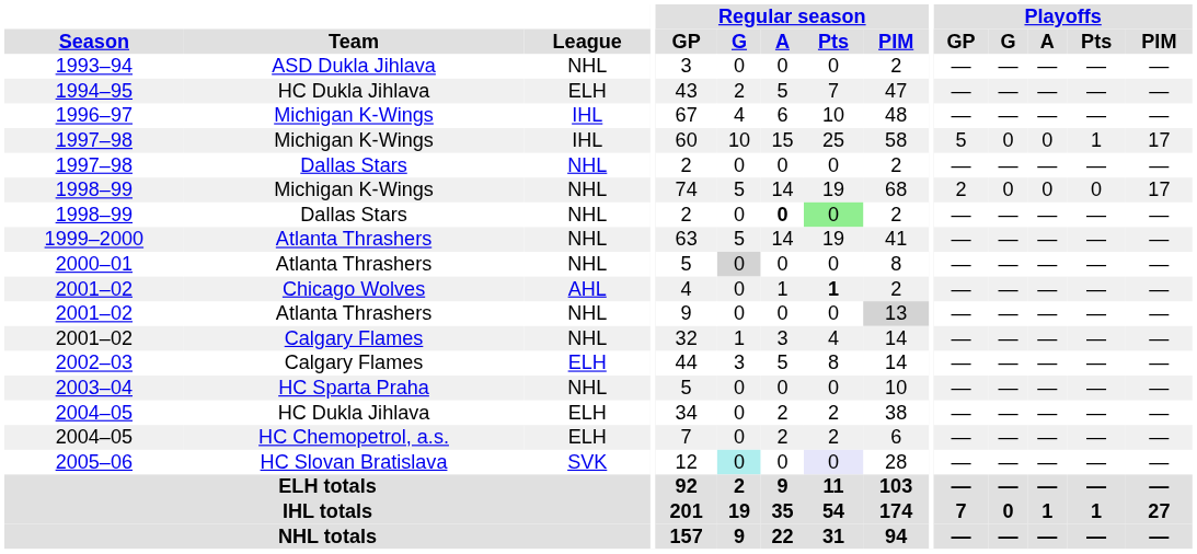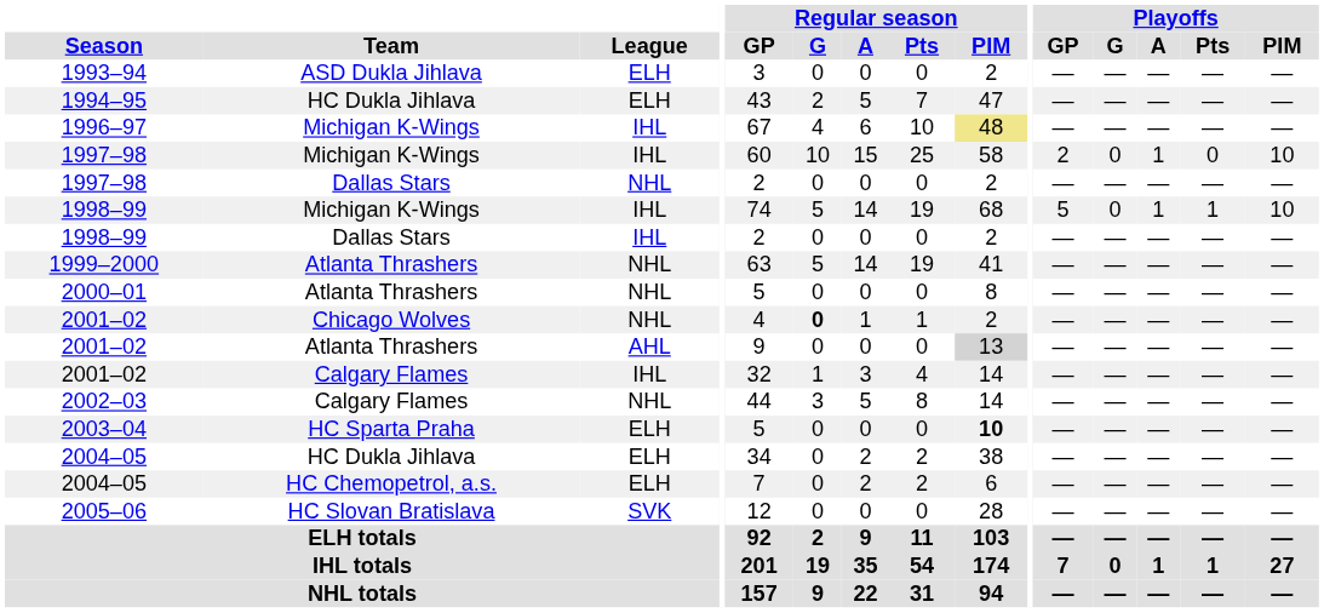1993–94 | League: NHL -> ELH
1996–97 | Regular season / PIM: no background -> khaki background
1997–98 / Michigan K-Wings | Playoffs / GP: 5 -> 2
1997–98 / Michigan K-Wings | Playoffs / A: 0 -> 1
1997–98 / Michigan K-Wings | Playoffs / Pts: 1 -> 0
1997–98 / Michigan K-Wings | Playoffs / PIM: 17 -> 10
1998–99 / Michigan K-Wings | League: NHL -> IHL
1998–99 / Michigan K-Wings | Playoffs / GP: 2 -> 5
1998–99 / Michigan K-Wings | Playoffs / A: 0 -> 1
1998–99 / Michigan K-Wings | Playoffs / Pts: 0 -> 1
1998–99 / Michigan K-Wings | Playoffs / PIM: 17 -> 10
1998–99 / Dallas Stars | League: NHL -> IHL
1998–99 / Dallas Stars | Regular season / A: bold -> normal
1998–99 / Dallas Stars | Regular season / Pts: lightgreen background -> no background
2000–01 | Regular season / G: lightgrey background -> no background
2001–02 / Chicago Wolves | League: AHL -> NHL
2001–02 / Chicago Wolves | Regular season / G: normal -> bold
2001–02 / Chicago Wolves | Regular season / Pts: bold -> normal
2001–02 / Atlanta Thrashers | League: NHL -> AHL
2001–02 / Calgary Flames | League: NHL -> IHL
2002–03 | League: ELH -> NHL
2003–04 | League: NHL -> ELH
2003–04 | Regular season / PIM: normal -> bold
2005–06 | Regular season / G: paleturquoise background -> no background
2005–06 | Regular season / Pts: lavender background -> no background
